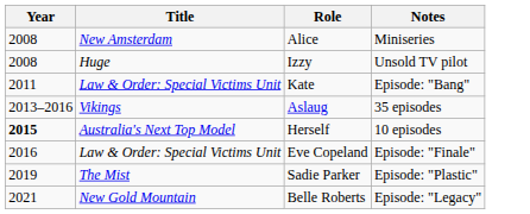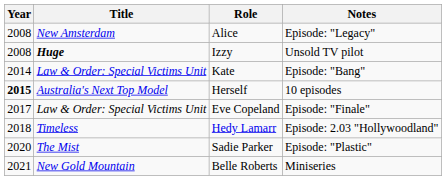Alice | Notes: Miniseries -> Episode: "Legacy"
Izzy | Title: normal -> bold
Kate | Year: 2011 -> 2014
- row: 2013–2016 | Vikings | Aslaug | 35 episodes
Eve Copeland | Year: 2016 -> 2017
+ row: 2018 | Timeless | Hedy Lamarr | Episode: 2.03 "Hollywoodland"
Sadie Parker | Year: 2019 -> 2020
Belle Roberts | Notes: Episode: "Legacy" -> Miniseries
